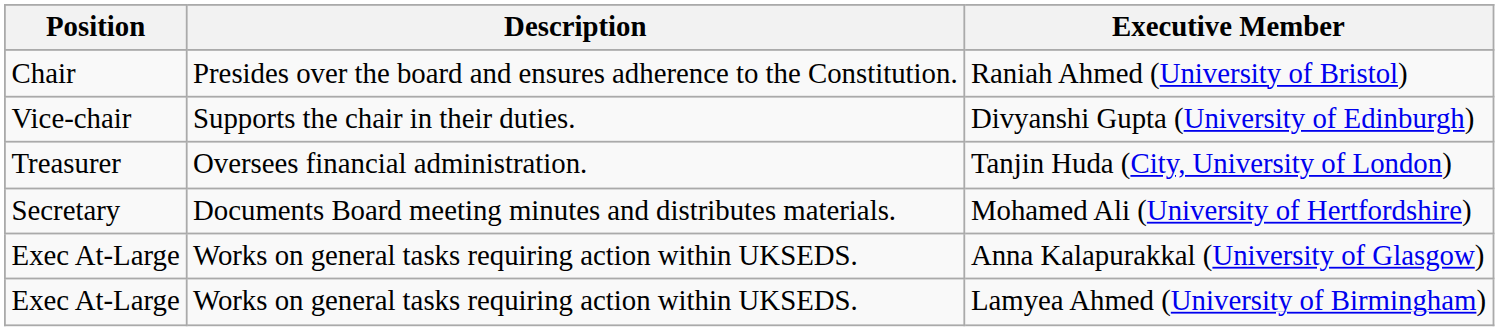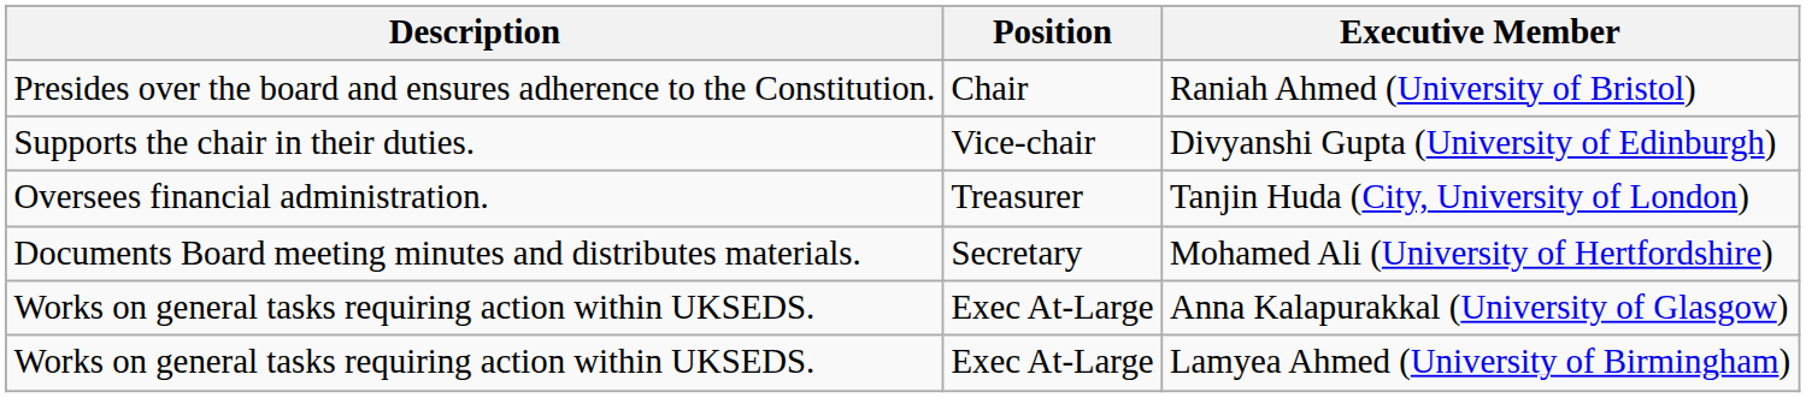columns swapped: Position <-> Description
